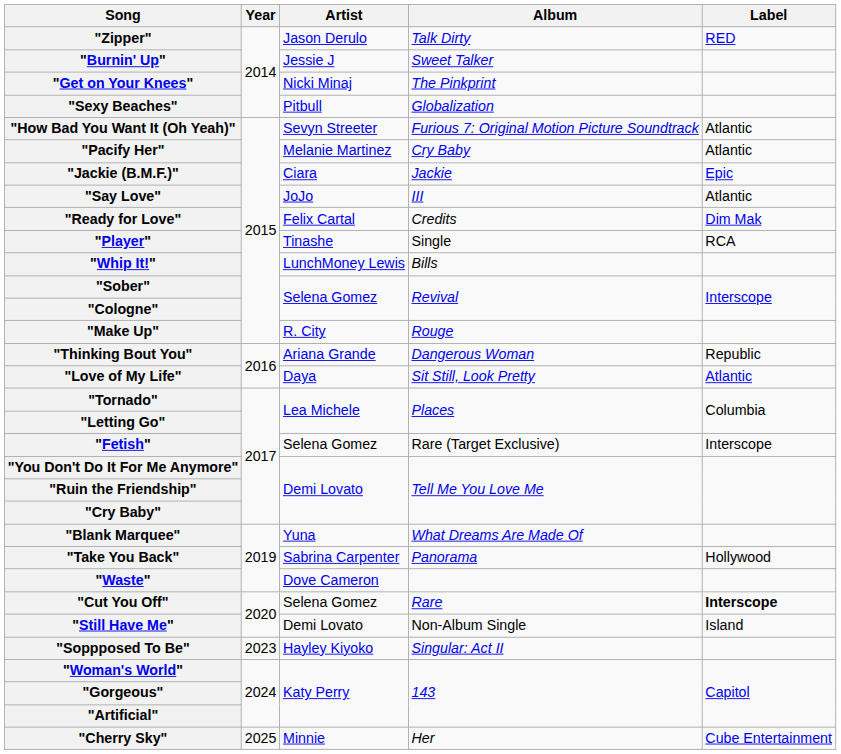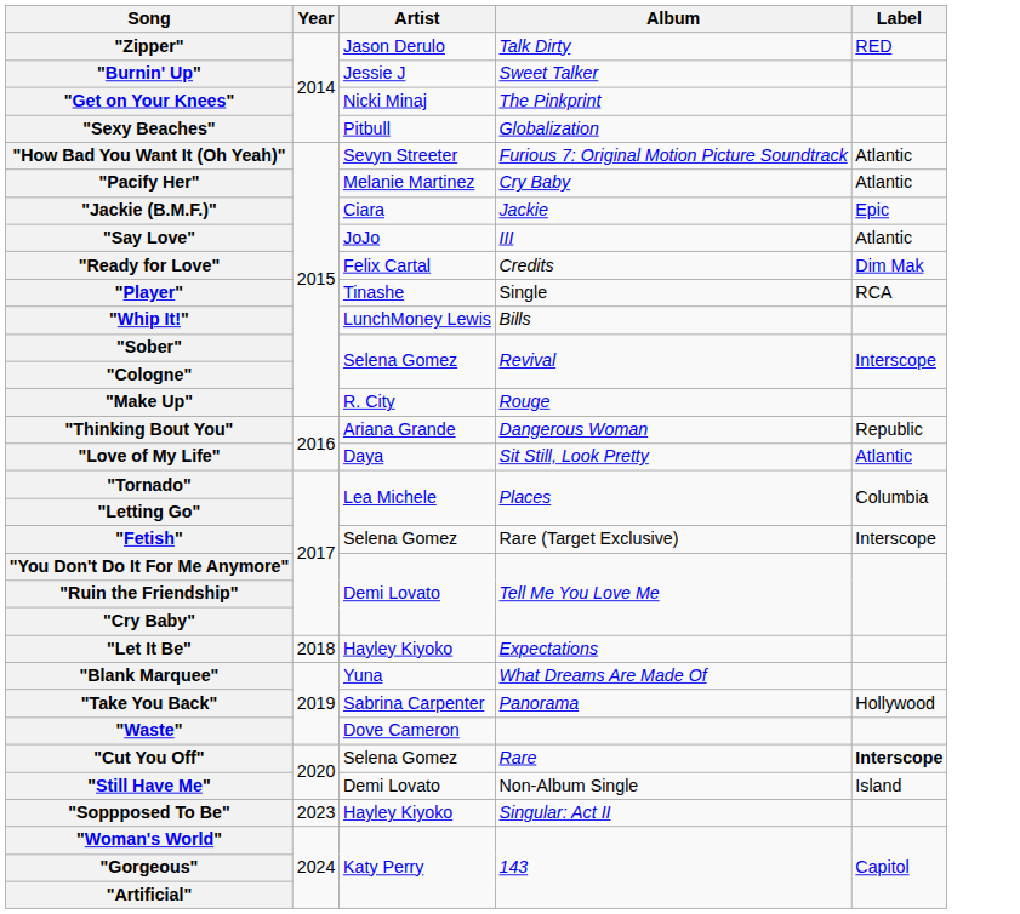+ row: "Let It Be" | 2018 | Hayley Kiyoko | Expectations
- row: "Cherry Sky" | 2025 | Minnie | Her | Cube Entertainment
